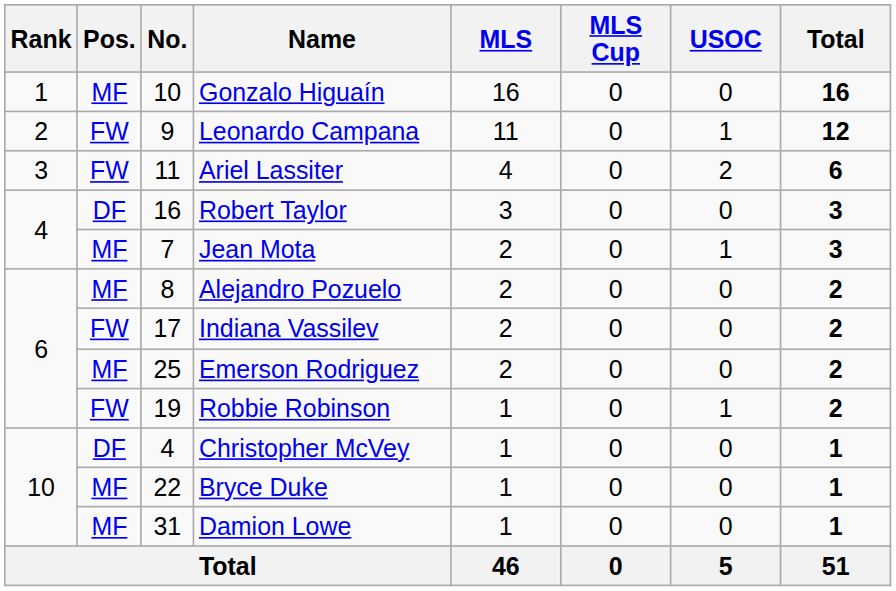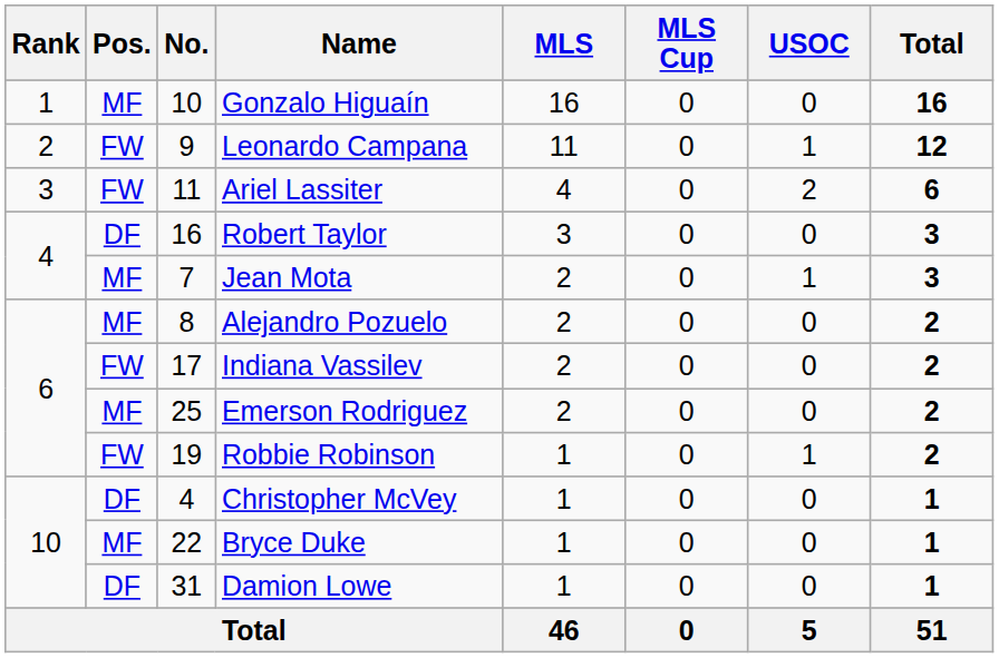Damion Lowe | Pos.: MF -> DF
